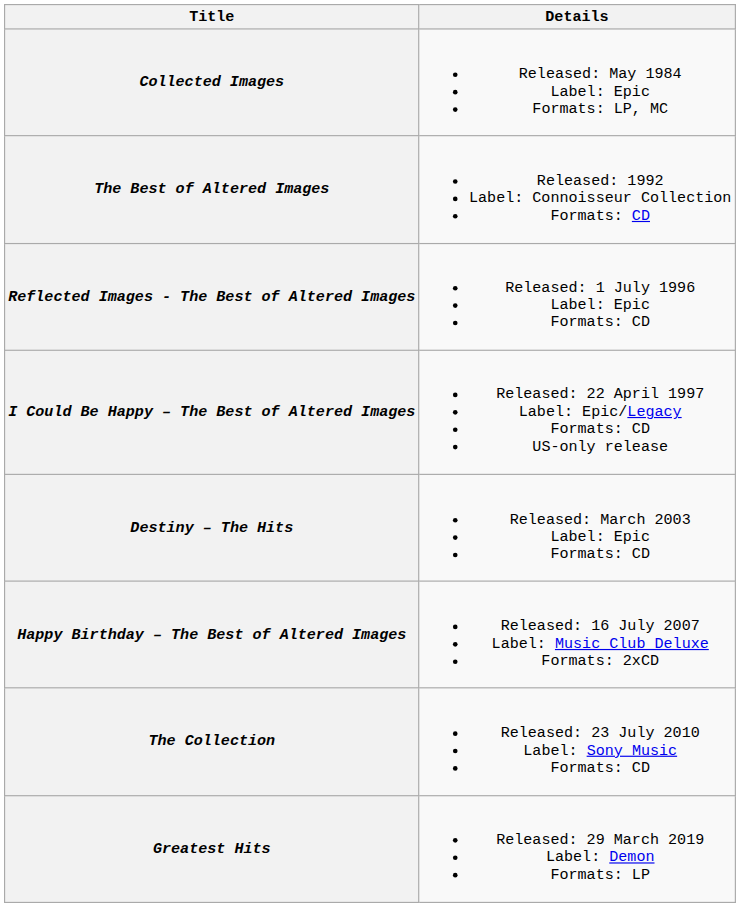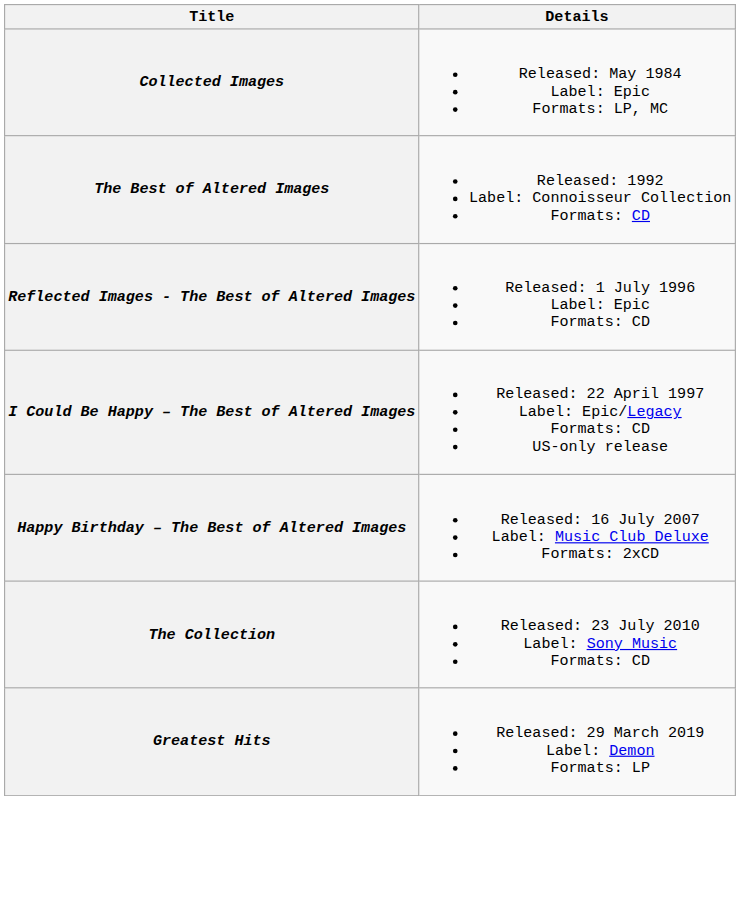- row: Destiny – The Hits | Released: March 2003 Label: Epic Formats: CD
